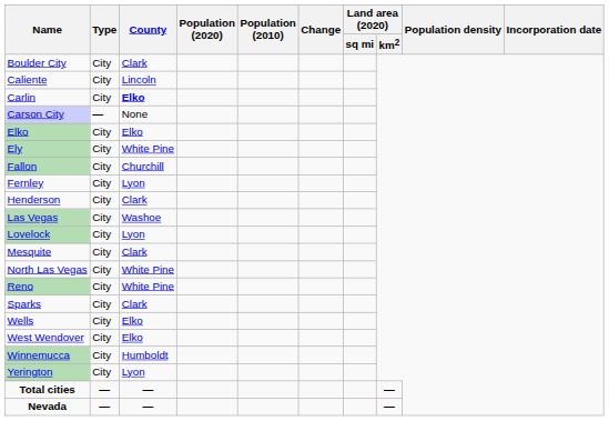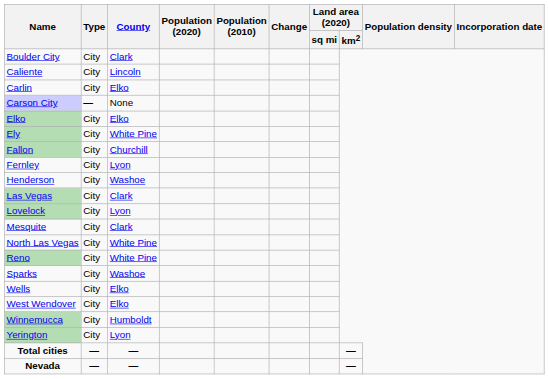Carlin | County: bold -> normal
Henderson | County: Clark -> Washoe
Las Vegas | County: Washoe -> Clark
Sparks | County: Clark -> Washoe
